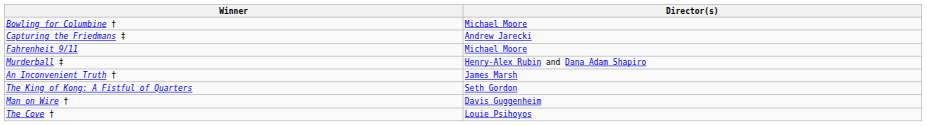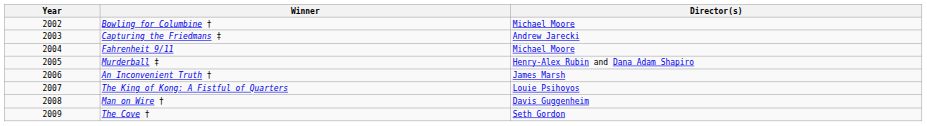+ column: Year | 2002 | 2003 | 2004 | 2005 | 2006 | 2007 | 2008 | 2009
The King of Kong: A Fistful of Quarters | Director(s): Seth Gordon -> Louie Psihoyos
The Cove † | Director(s): Louie Psihoyos -> Seth Gordon
